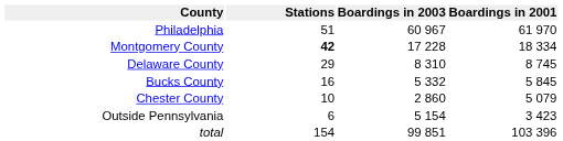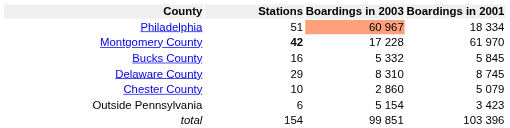Philadelphia | Boardings in 2003: no background -> lightsalmon background
Philadelphia | Boardings in 2001: 61 970 -> 18 334
Montgomery County | Boardings in 2001: 18 334 -> 61 970
rows swapped: Delaware County <-> Bucks County
